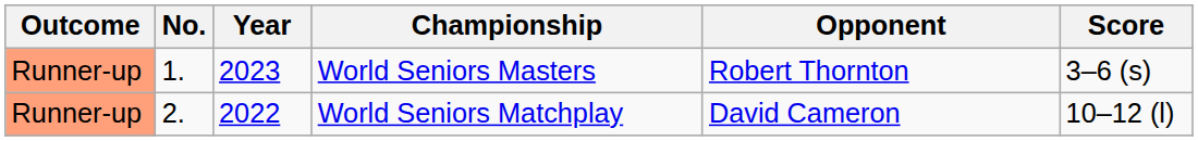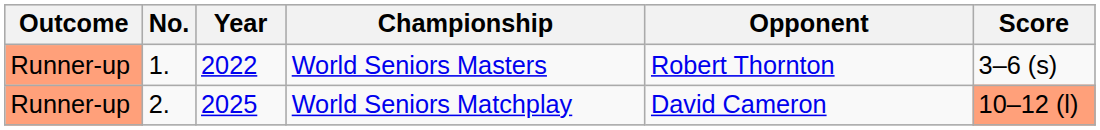World Seniors Masters | Year: 2023 -> 2022
World Seniors Matchplay | Year: 2022 -> 2025
World Seniors Matchplay | Score: no background -> lightsalmon background
